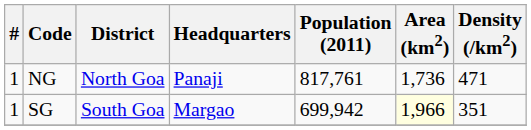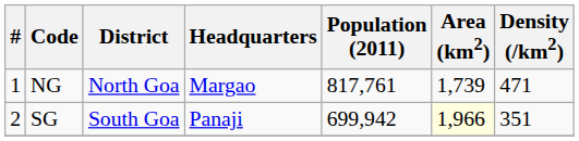NG | Headquarters: Panaji -> Margao
NG | Area (km2): 1,736 -> 1,739
SG | #: 1 -> 2
SG | Headquarters: Margao -> Panaji
